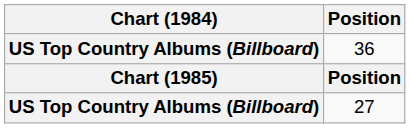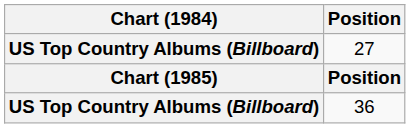rows swapped: 36 <-> 27
